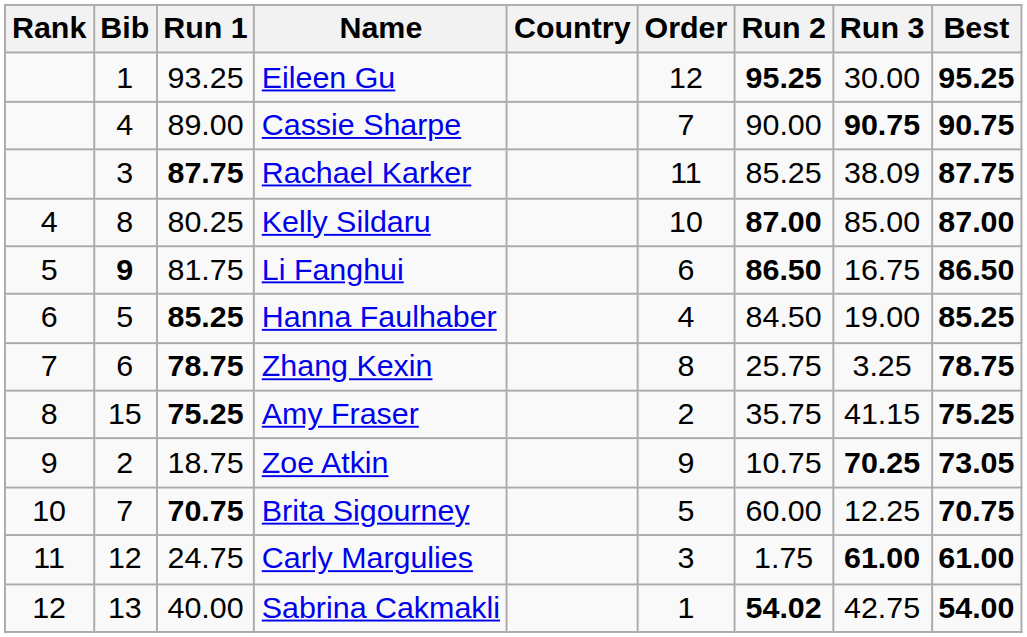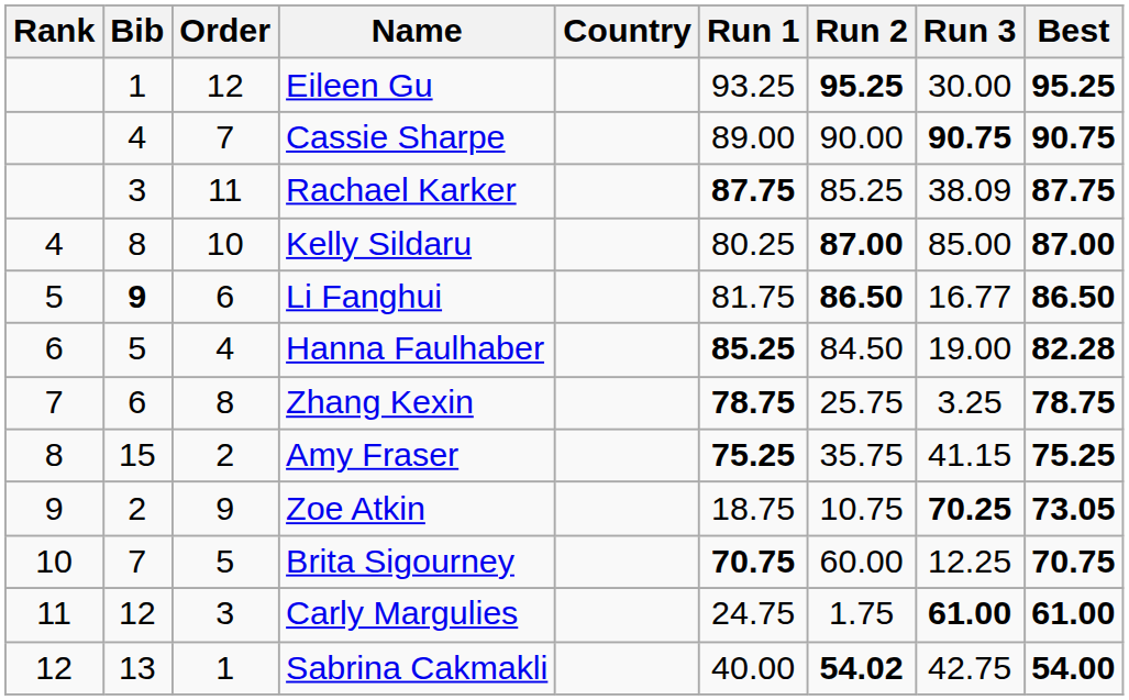columns swapped: Order <-> Run 1
Li Fanghui | Run 3: 16.75 -> 16.77
Hanna Faulhaber | Best: 85.25 -> 82.28
